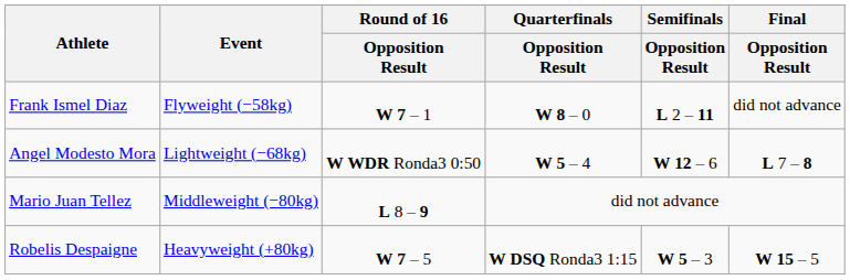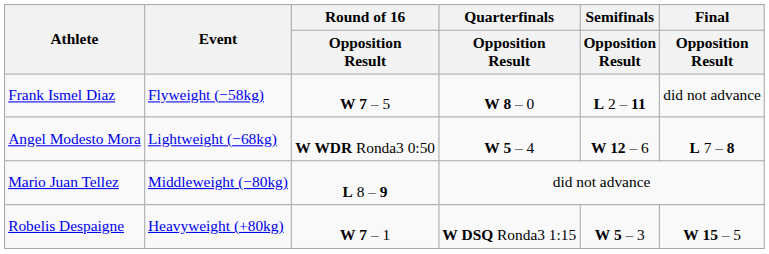Frank Ismel Diaz | Round of 16 / Opposition Result: W 7 – 1 -> W 7 – 5
Robelis Despaigne | Round of 16 / Opposition Result: W 7 – 5 -> W 7 – 1
